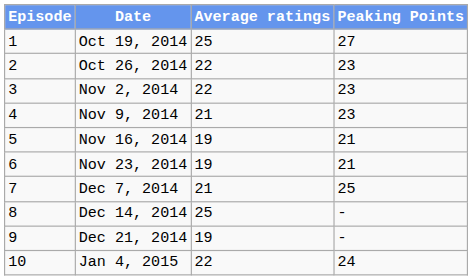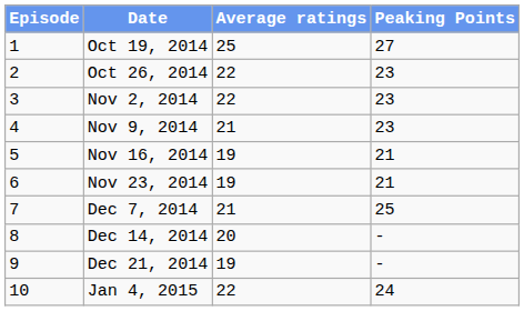Dec 14, 2014 | Average ratings: 25 -> 20
